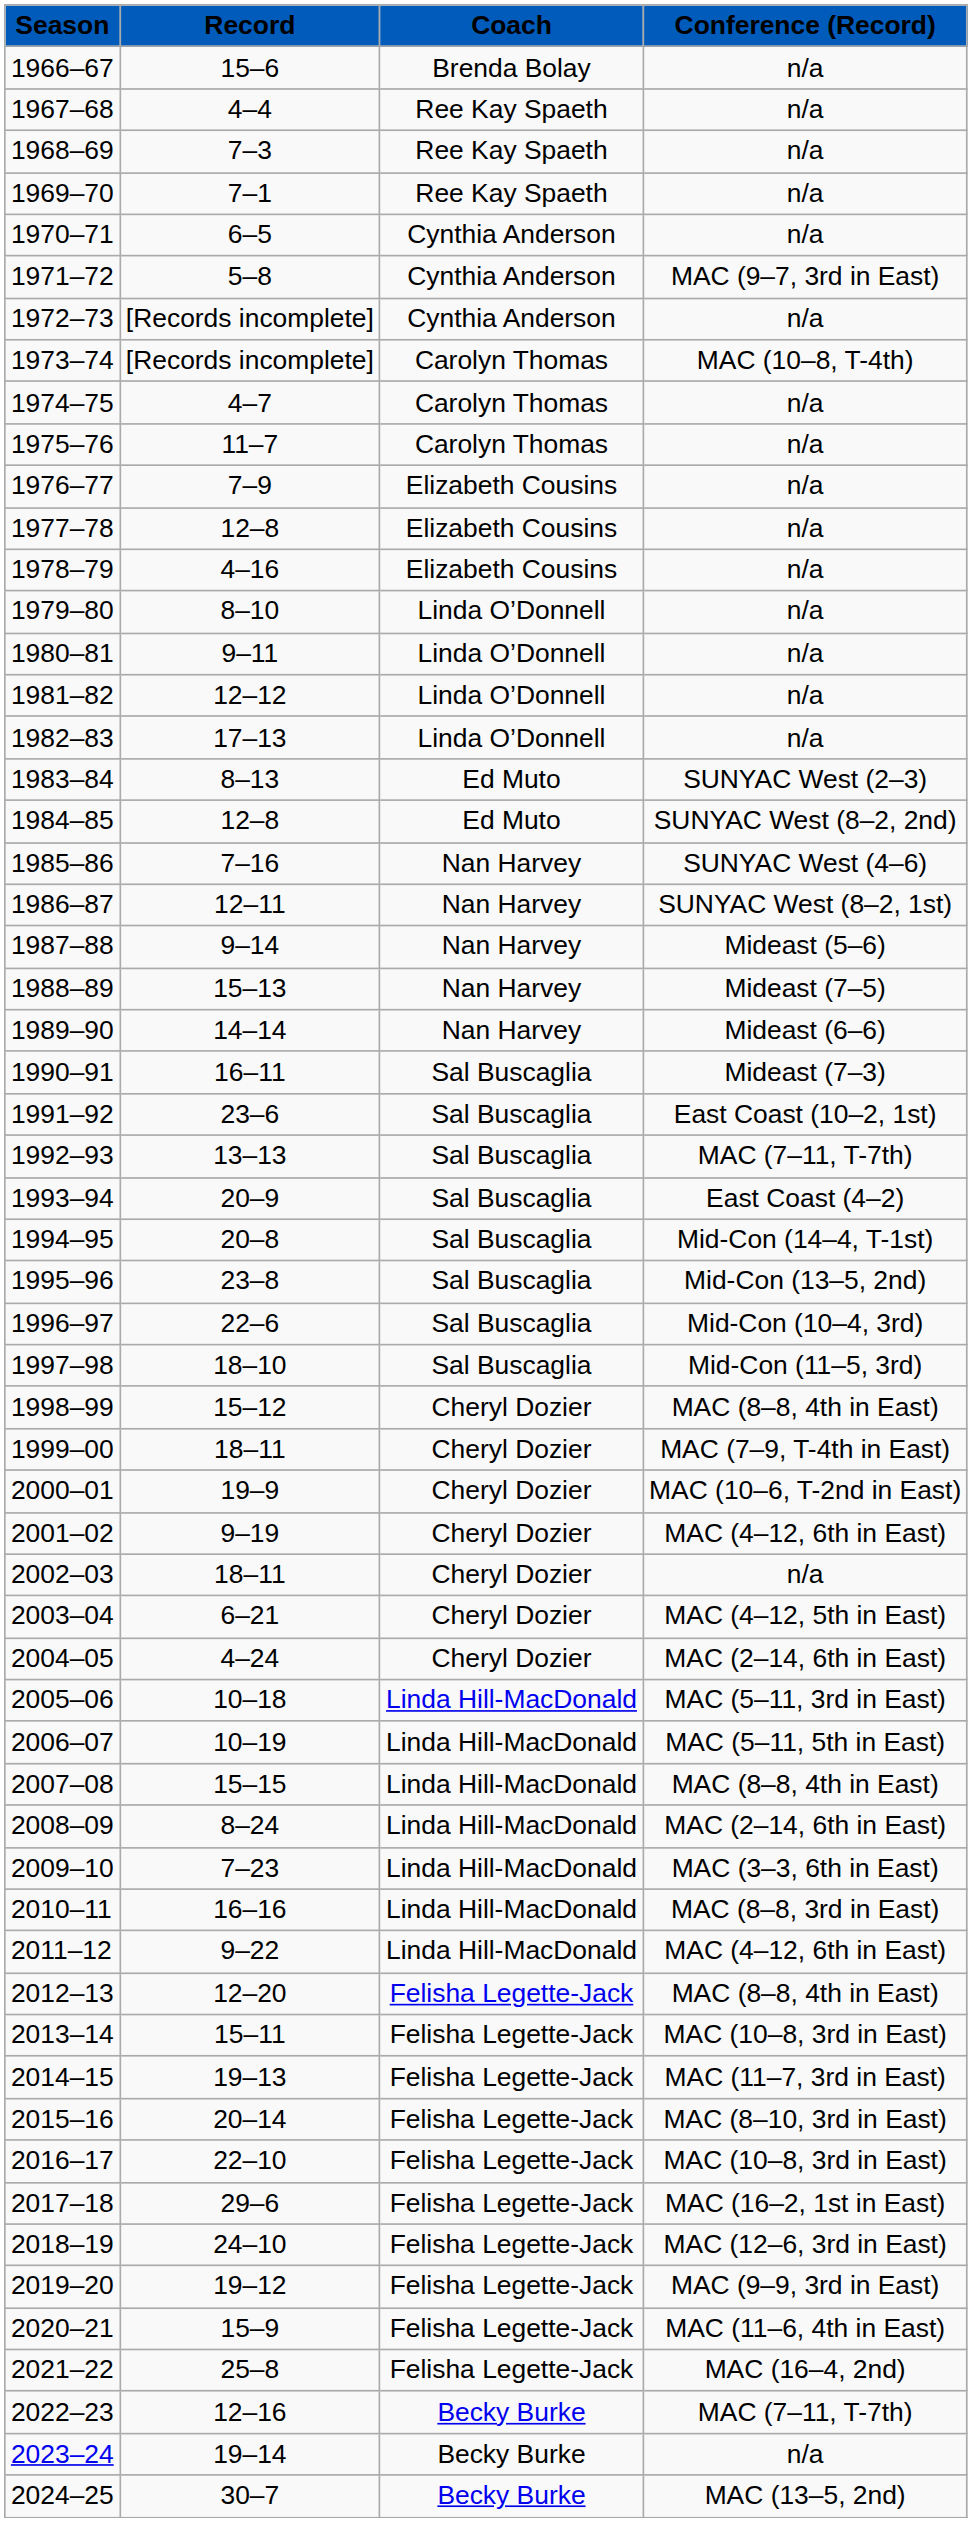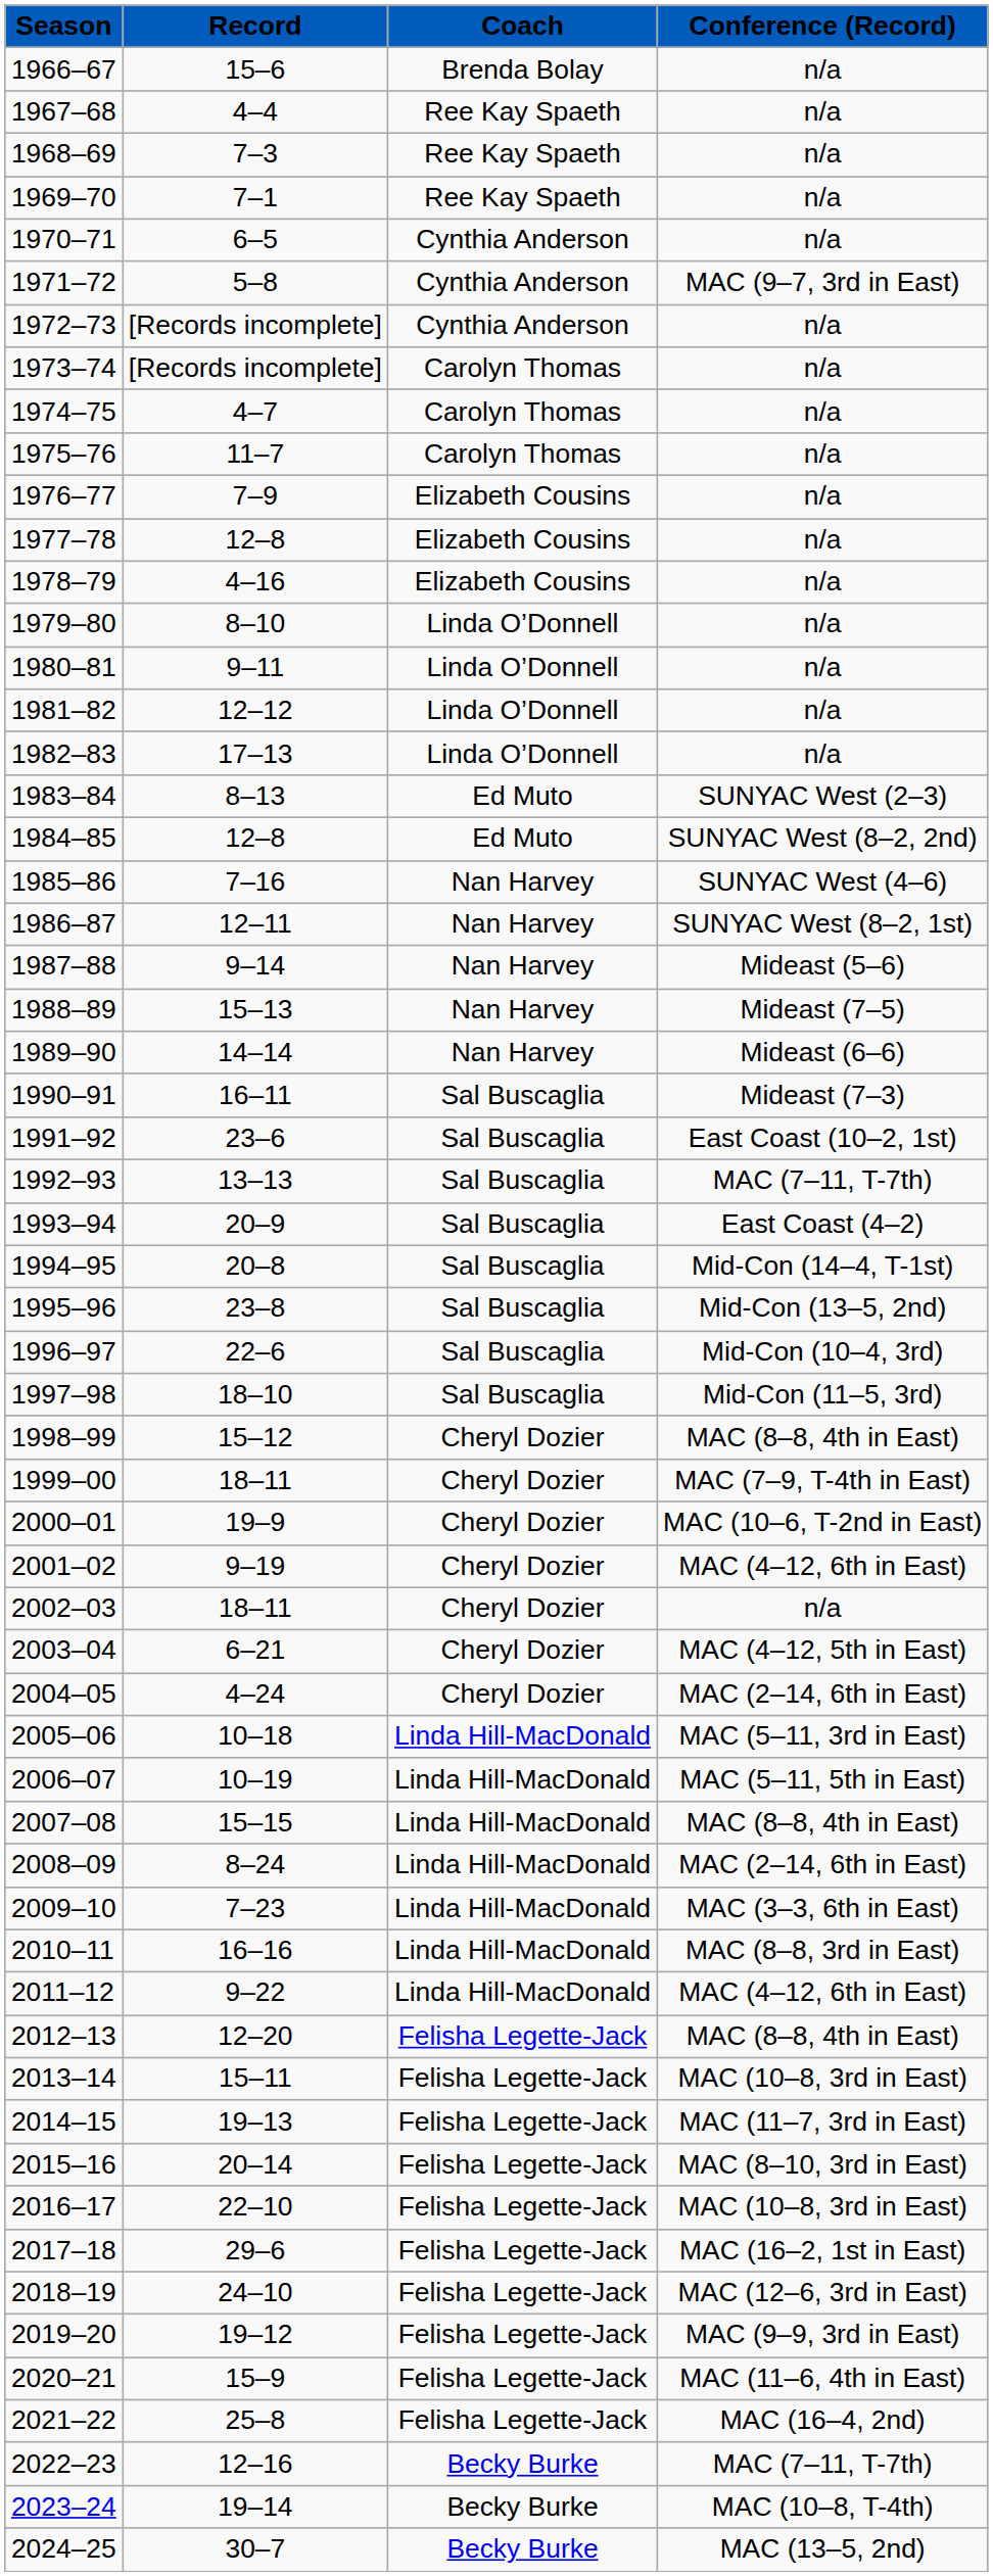1973–74 | column 4: MAC (10–8, T-4th) -> n/a
2023–24 | column 4: n/a -> MAC (10–8, T-4th)
